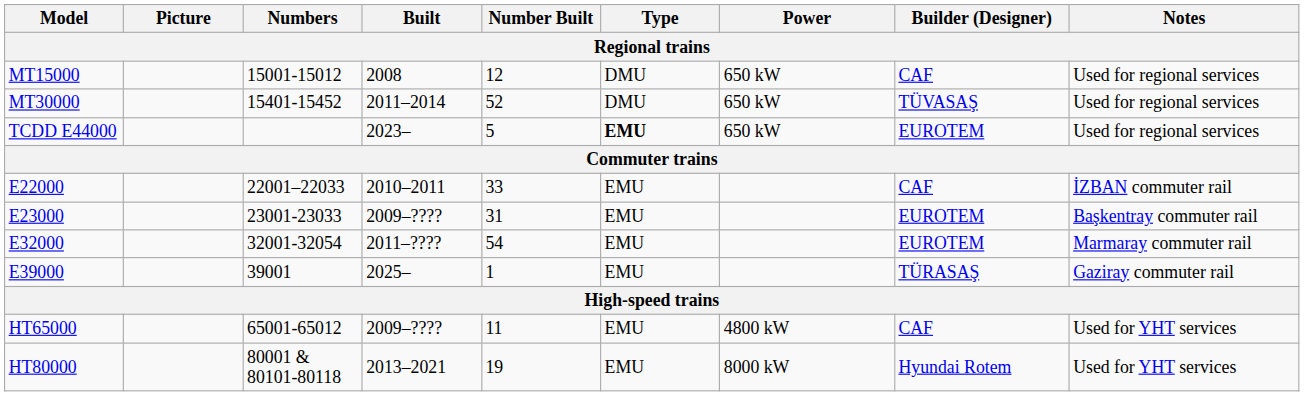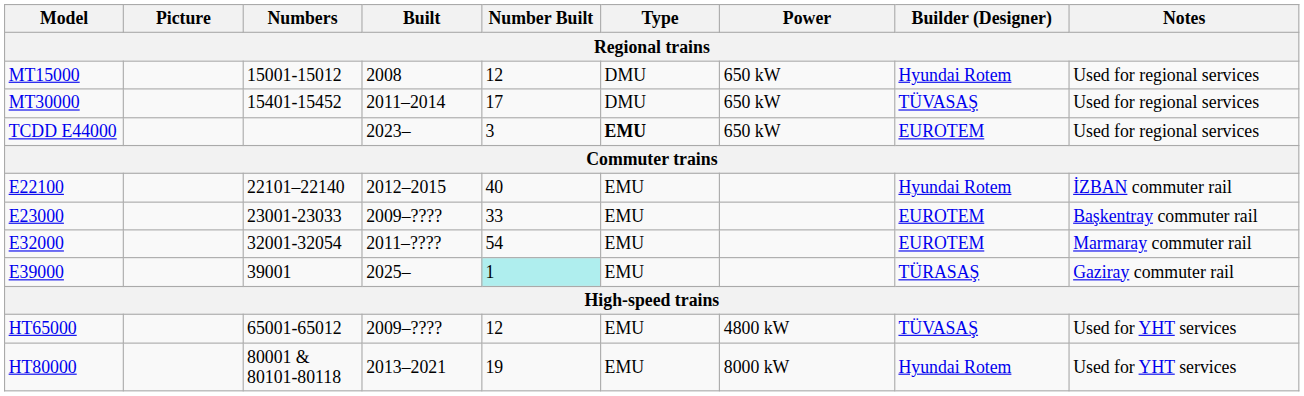MT15000 | Builder (Designer): CAF -> Hyundai Rotem
MT30000 | Number Built: 52 -> 17
TCDD E44000 | Number Built: 5 -> 3
- row: E22000 | 22001–22033 | 2010–2011 | 33 | EMU | CAF | İZBAN commuter rail
+ row: E22100 | 22101–22140 | 2012–2015 | 40 | EMU | Hyundai Rotem | İZBAN commuter rail
E23000 | Number Built: 31 -> 33
E39000 | Number Built: no background -> paleturquoise background
HT65000 | Number Built: 11 -> 12
HT65000 | Builder (Designer): CAF -> TÜVASAŞ
